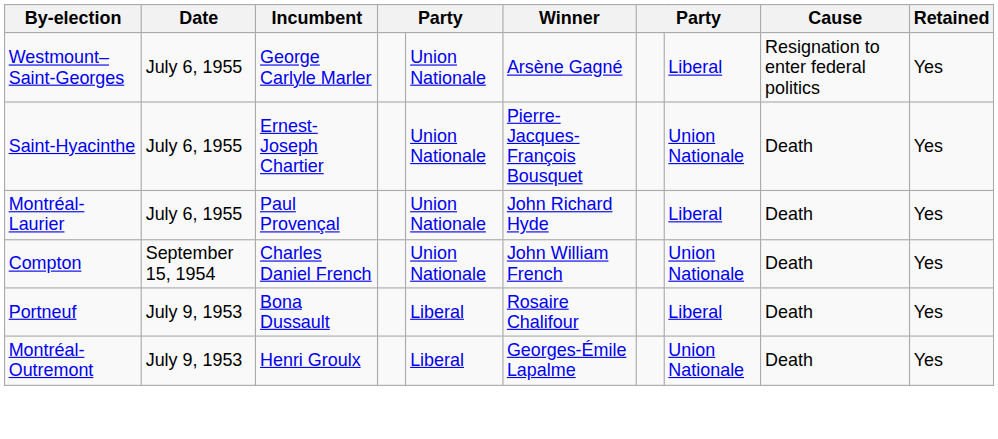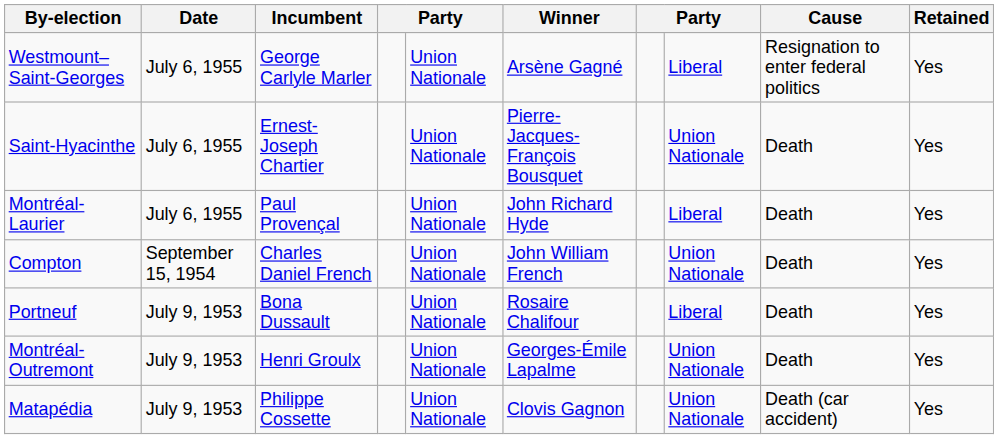Portneuf | column 5: Liberal -> Union Nationale
Montréal-Outremont | column 5: Liberal -> Union Nationale
+ row: Matapédia | July 9, 1953 | Philippe Cossette | Union Nationale | Clovis Gagnon | Union Nationale | Death (car accident) | Yes
